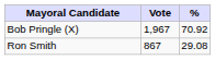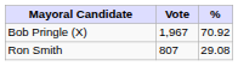Ron Smith | Vote: 867 -> 807
